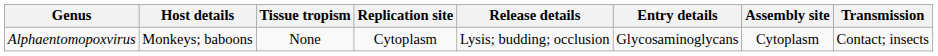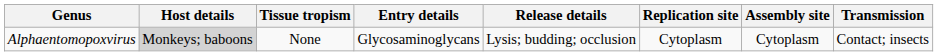columns swapped: Entry details <-> Replication site
Alphaentomopoxvirus | Host details: no background -> lightgrey background
